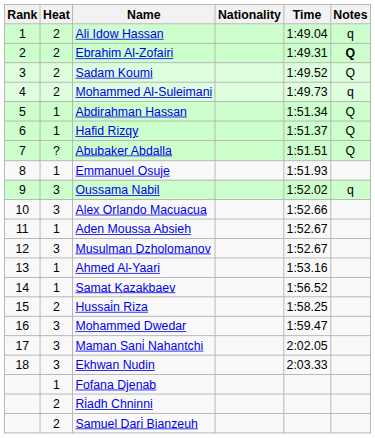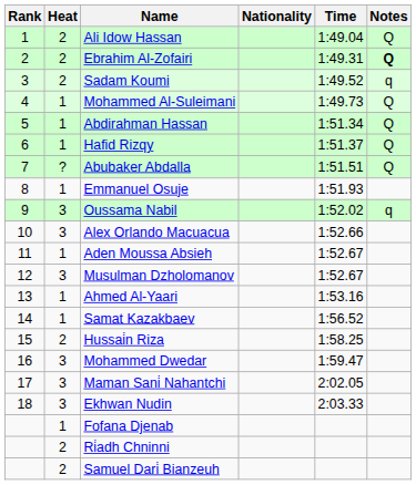Ali Idow Hassan | Notes: q -> Q
Sadam Koumi | Notes: Q -> q
Mohammed Al-Suleimani | Heat: 2 -> 1
Mohammed Al-Suleimani | Notes: q -> Q
